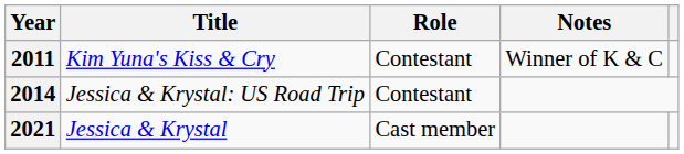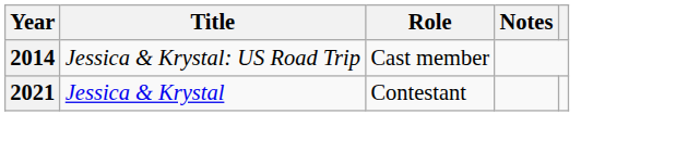- row: 2011 | Kim Yuna's Kiss & Cry | Contestant | Winner of K & C
2014 | Role: Contestant -> Cast member
2021 | Role: Cast member -> Contestant
